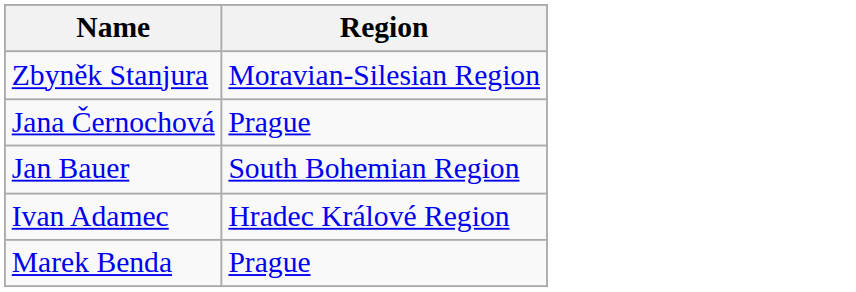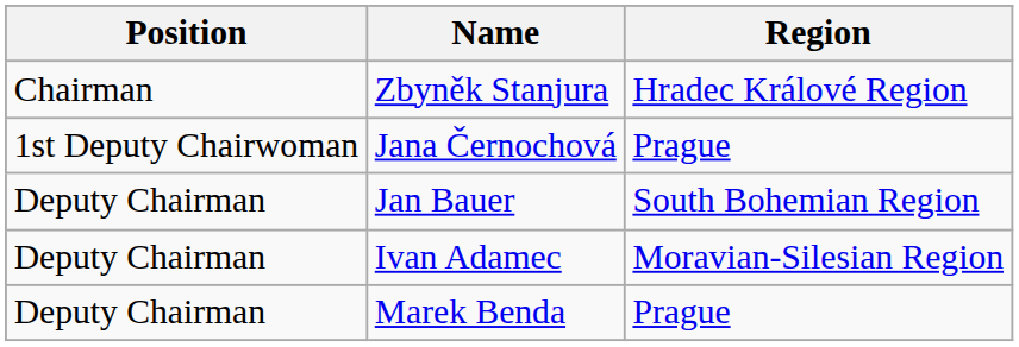+ column: Position | Chairman | 1st Deputy Chairwoman | Deputy Chairman | Deputy Chairman | Deputy Chairman
Zbyněk Stanjura | Region: Moravian-Silesian Region -> Hradec Králové Region
Ivan Adamec | Region: Hradec Králové Region -> Moravian-Silesian Region
